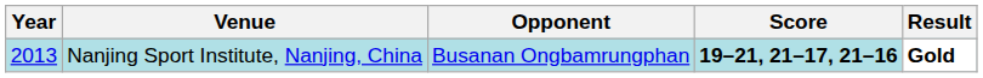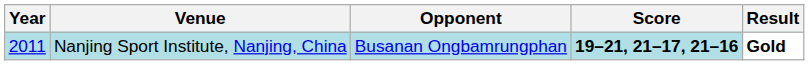Nanjing Sport Institute, Nanjing, China | Year: 2013 -> 2011
